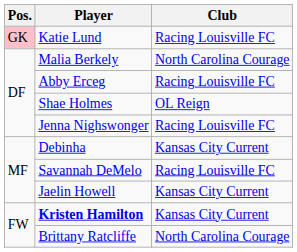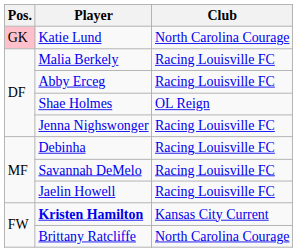Katie Lund | Club: Racing Louisville FC -> North Carolina Courage
Malia Berkely | Club: North Carolina Courage -> Racing Louisville FC
Debinha | Club: Kansas City Current -> Racing Louisville FC
Jaelin Howell | Club: Kansas City Current -> Racing Louisville FC
